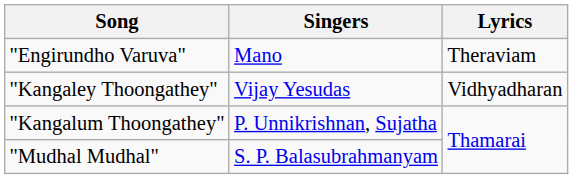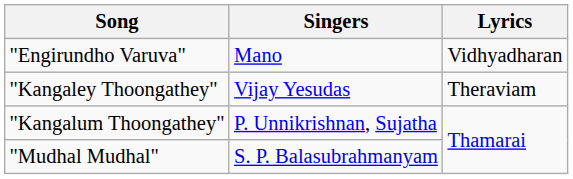"Engirundho Varuva" | Lyrics: Theraviam -> Vidhyadharan
"Kangaley Thoongathey" | Lyrics: Vidhyadharan -> Theraviam
